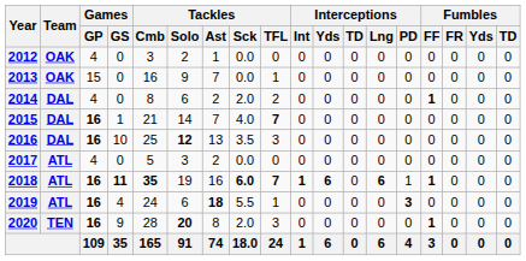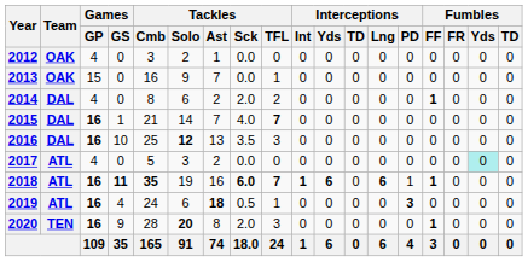2017 | Fumbles / Yds: no background -> paleturquoise background
2019 | Tackles / Sck: 5.5 -> 0.5
